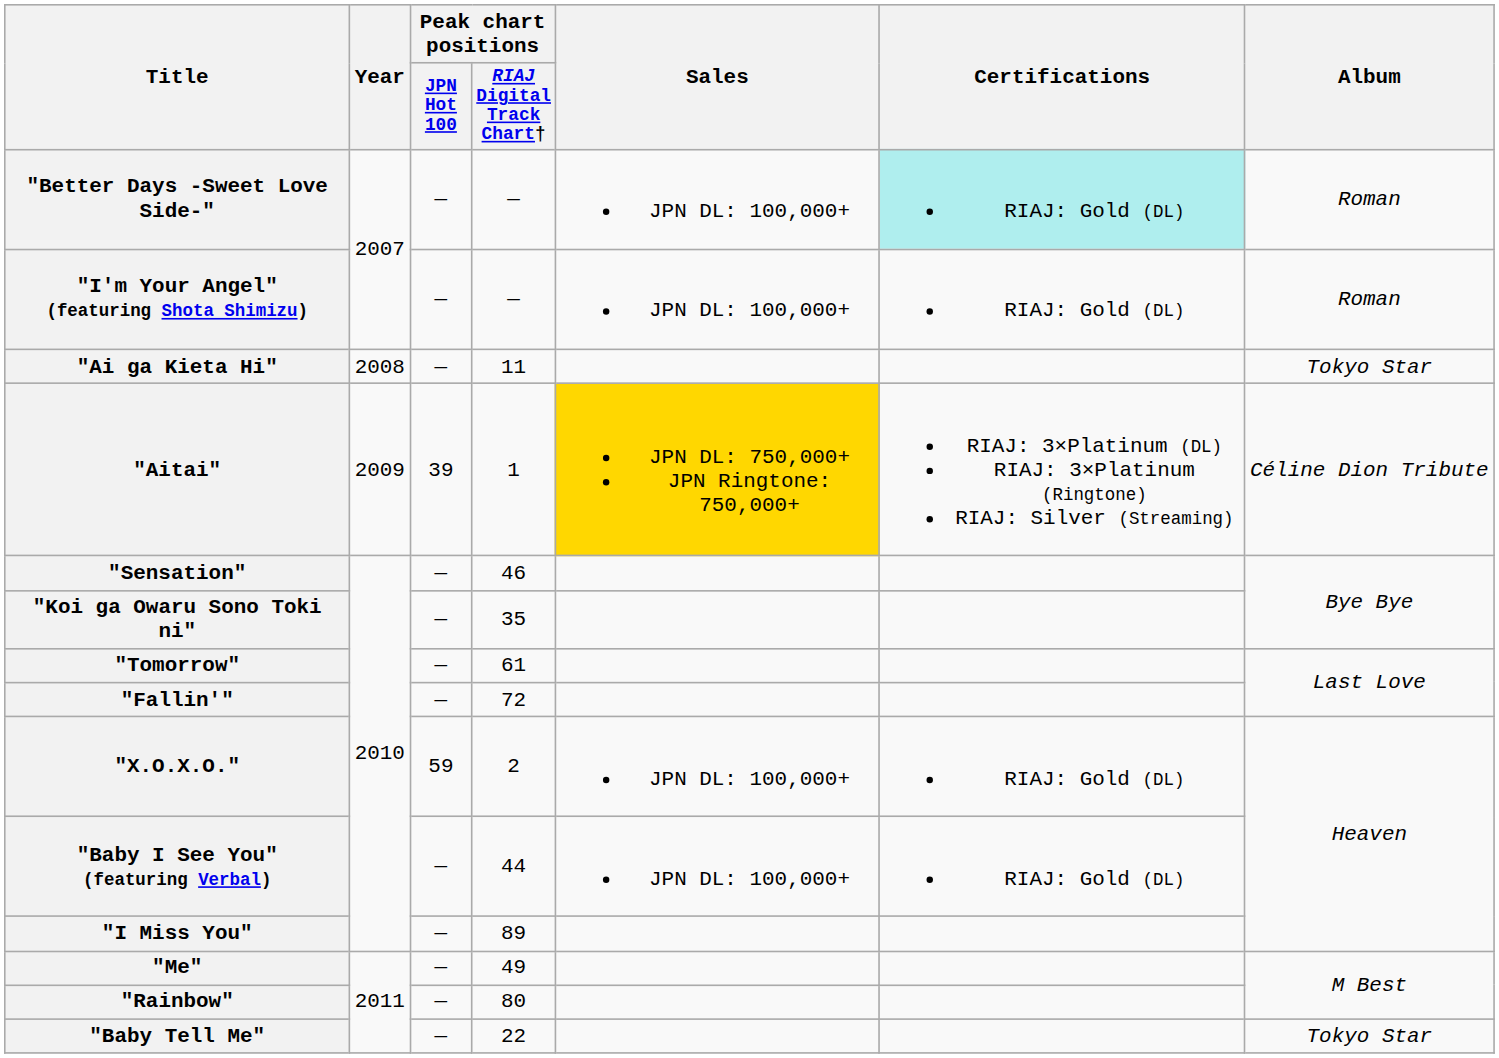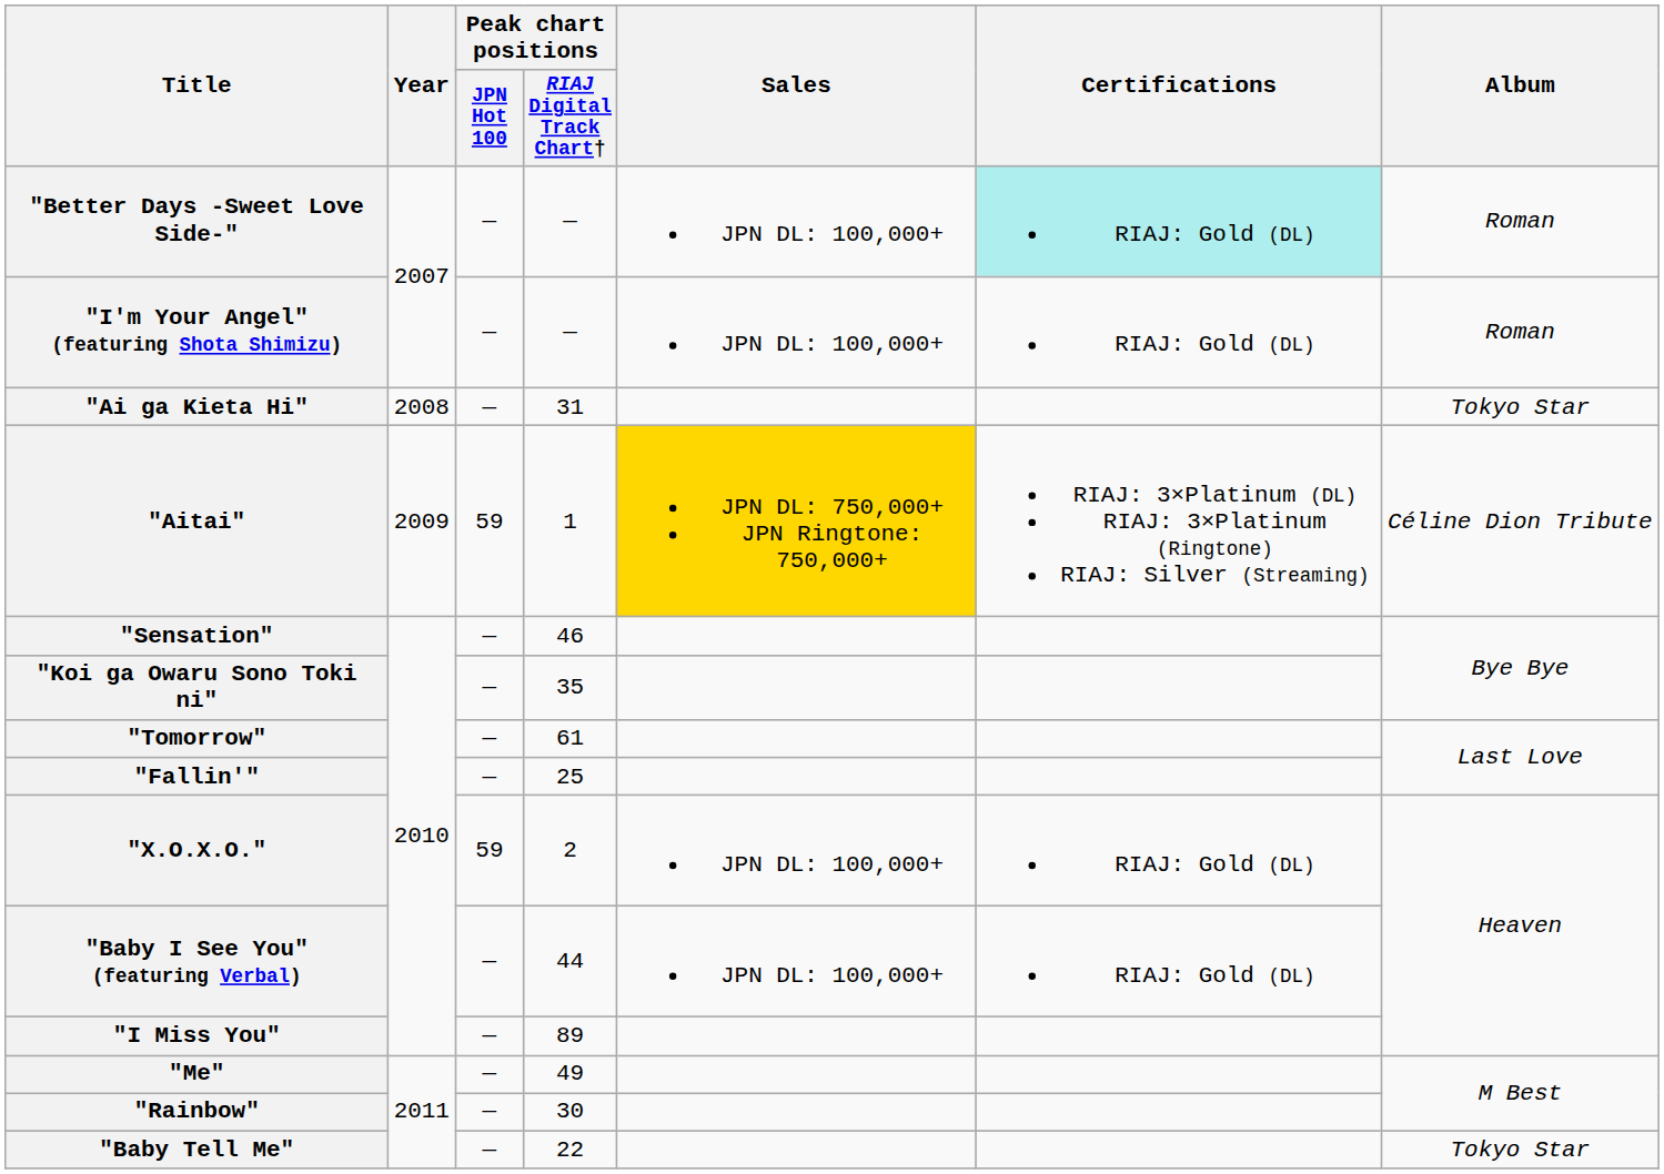"Ai ga Kieta Hi" | Peak chart positions / RIAJ Digital Track Chart†: 11 -> 31
"Aitai" | Peak chart positions / JPN Hot 100: 39 -> 59
"Fallin'" | Peak chart positions / RIAJ Digital Track Chart†: 72 -> 25
"Rainbow" | Peak chart positions / RIAJ Digital Track Chart†: 80 -> 30
